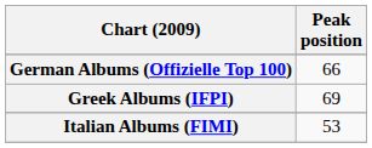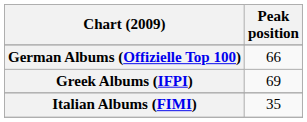Italian Albums (FIMI) | Peak position: 53 -> 35
